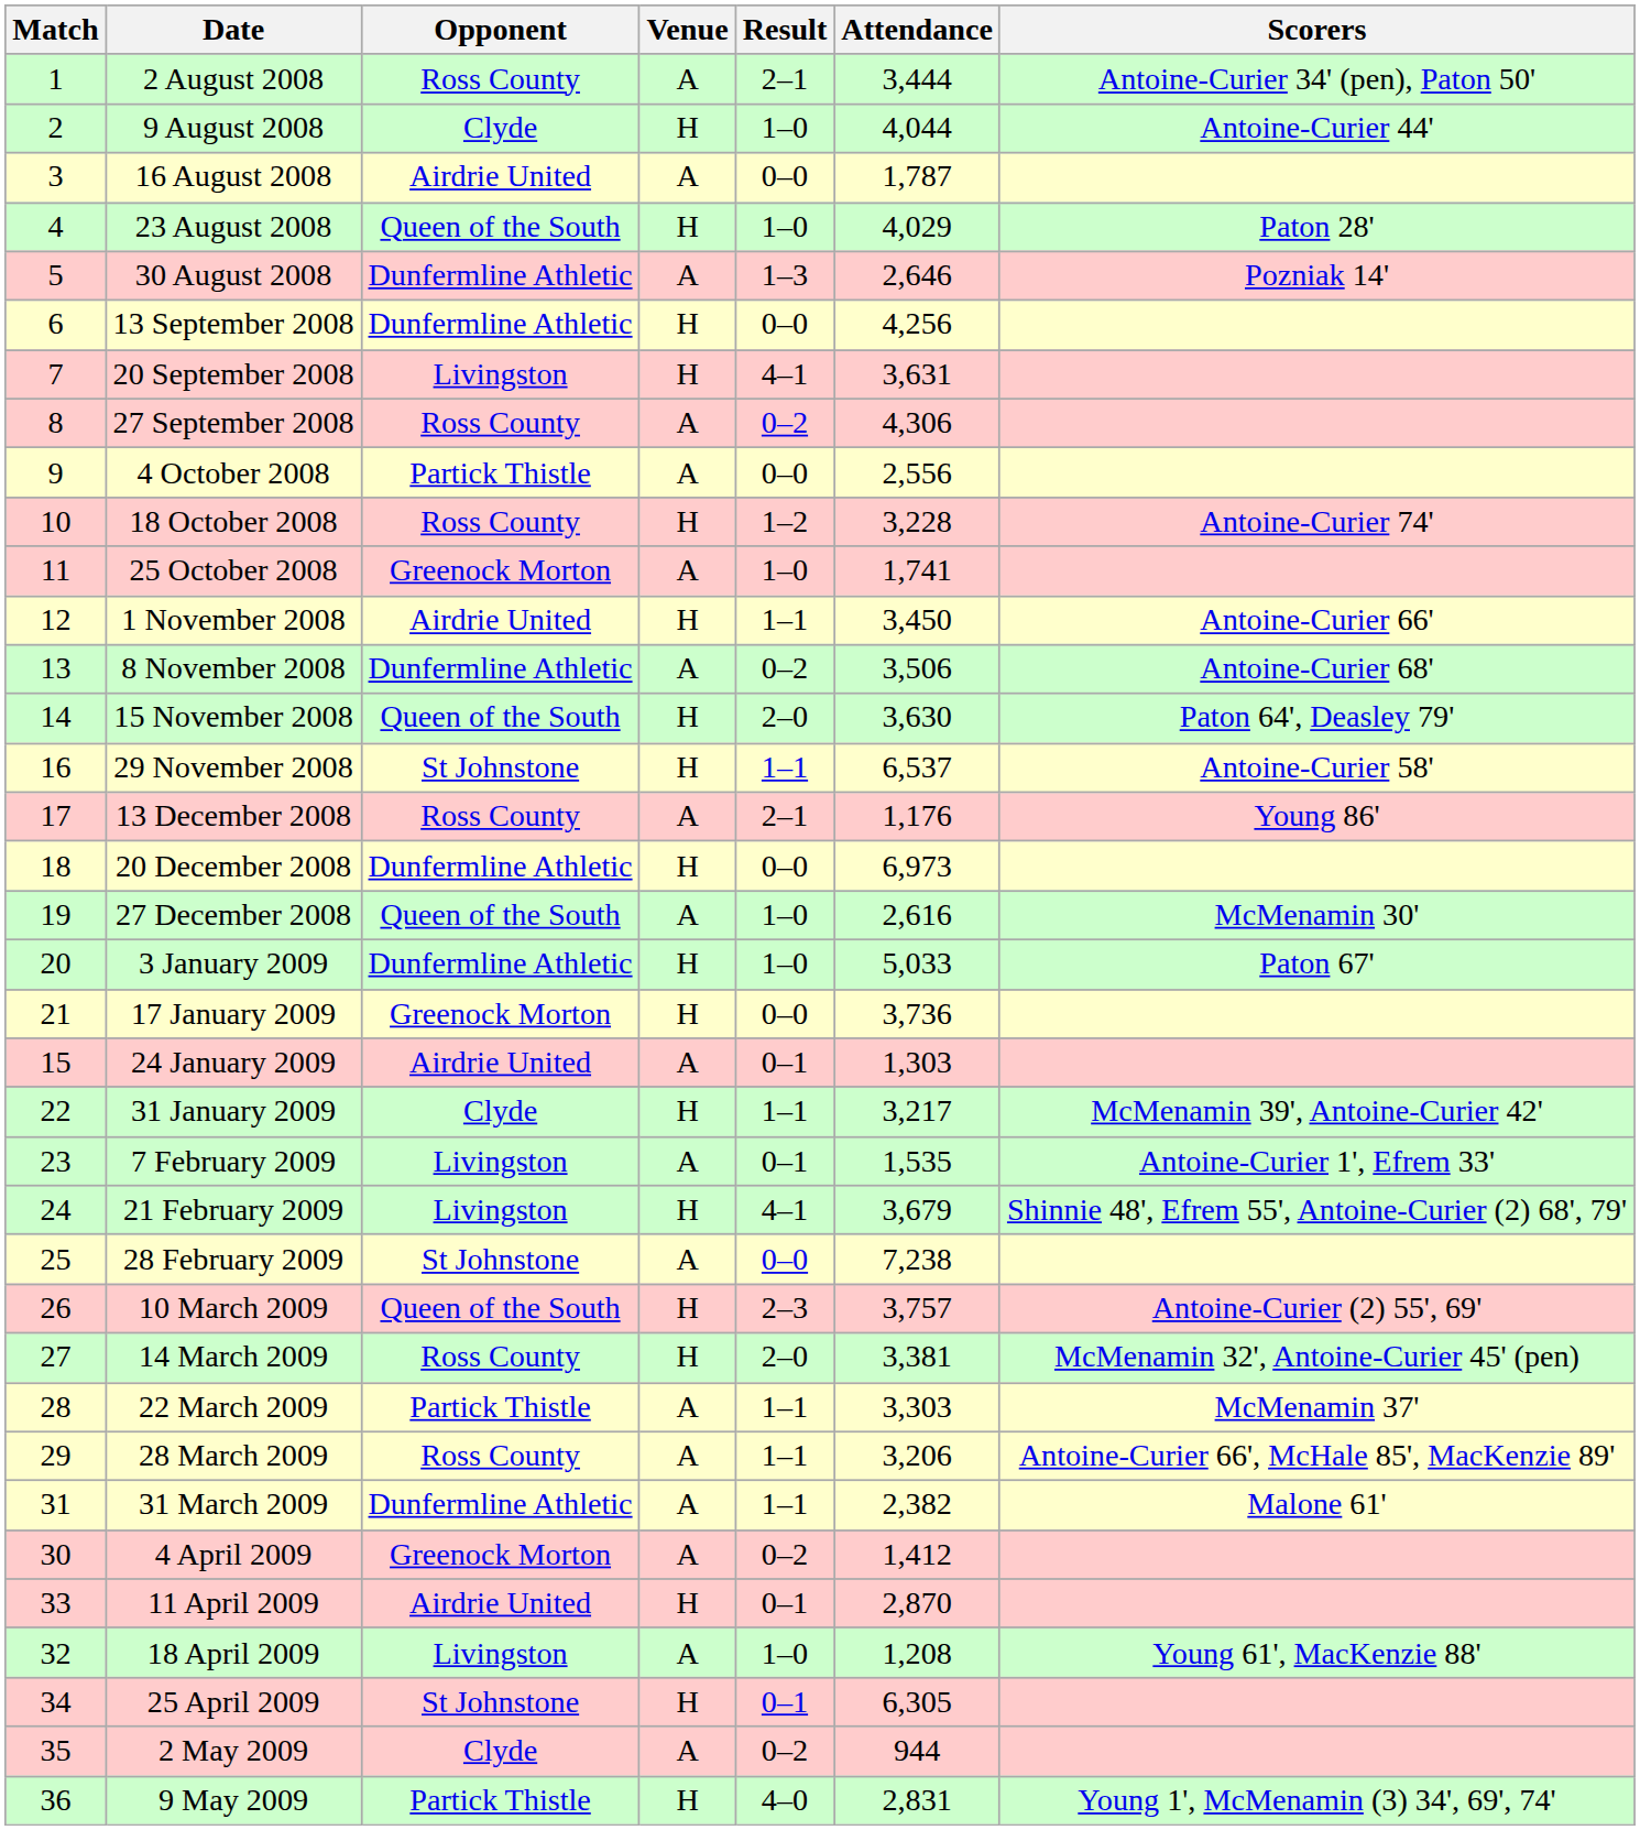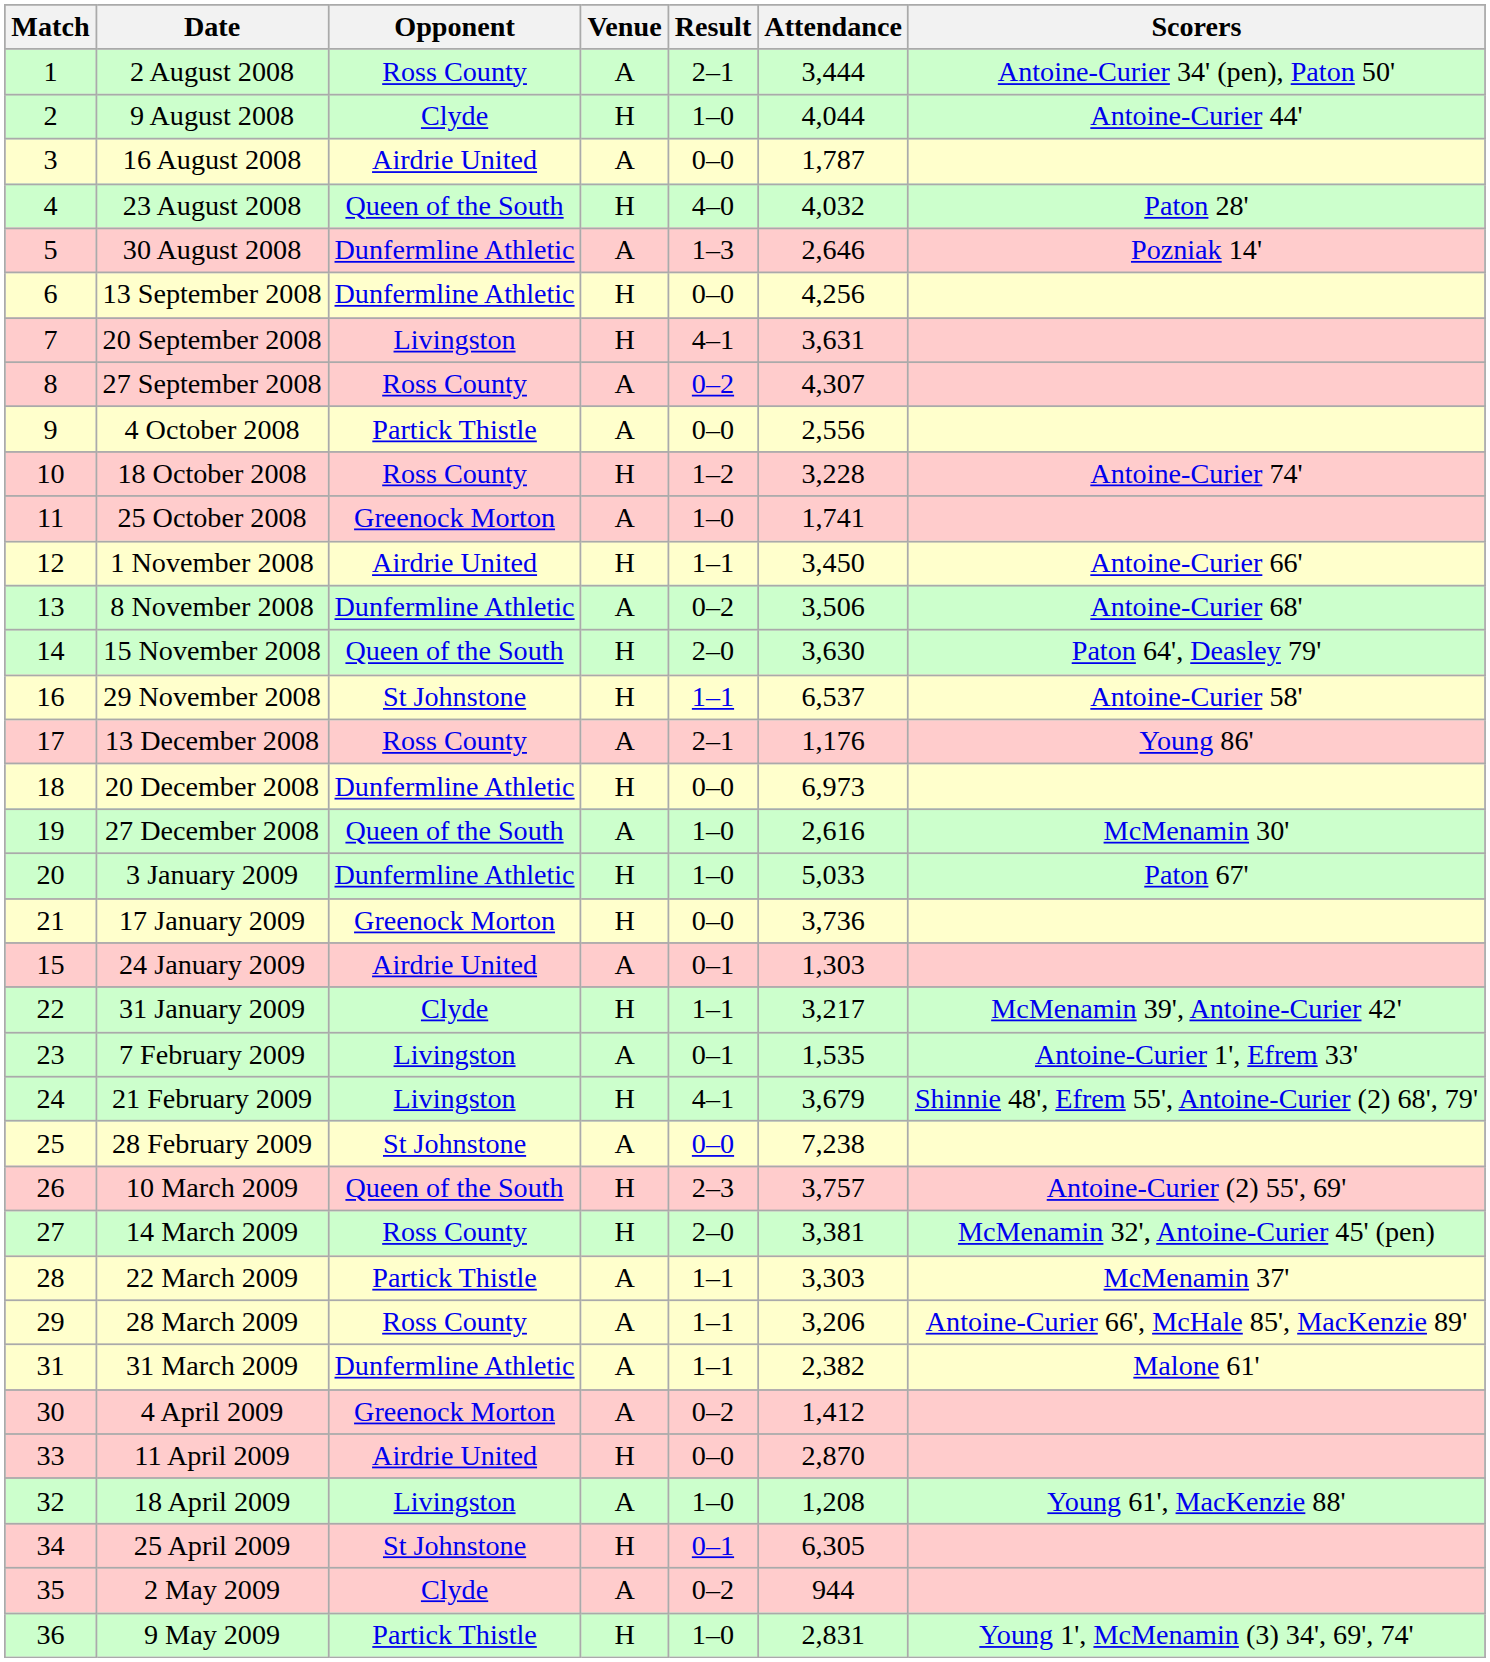23 August 2008 | Result: 1–0 -> 4–0
23 August 2008 | Attendance: 4,029 -> 4,032
27 September 2008 | Attendance: 4,306 -> 4,307
11 April 2009 | Result: 0–1 -> 0–0
9 May 2009 | Result: 4–0 -> 1–0
